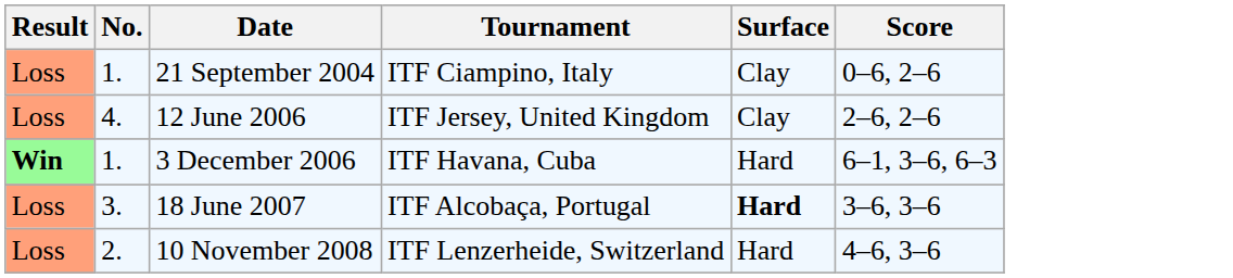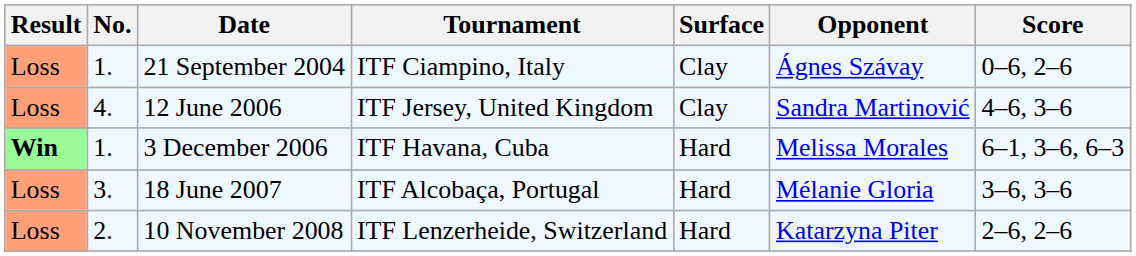+ column: Opponent | Ágnes Szávay | Sandra Martinović | Melissa Morales | Mélanie Gloria | Katarzyna Piter
12 June 2006 | Score: 2–6, 2–6 -> 4–6, 3–6
18 June 2007 | Surface: bold -> normal
10 November 2008 | Score: 4–6, 3–6 -> 2–6, 2–6
